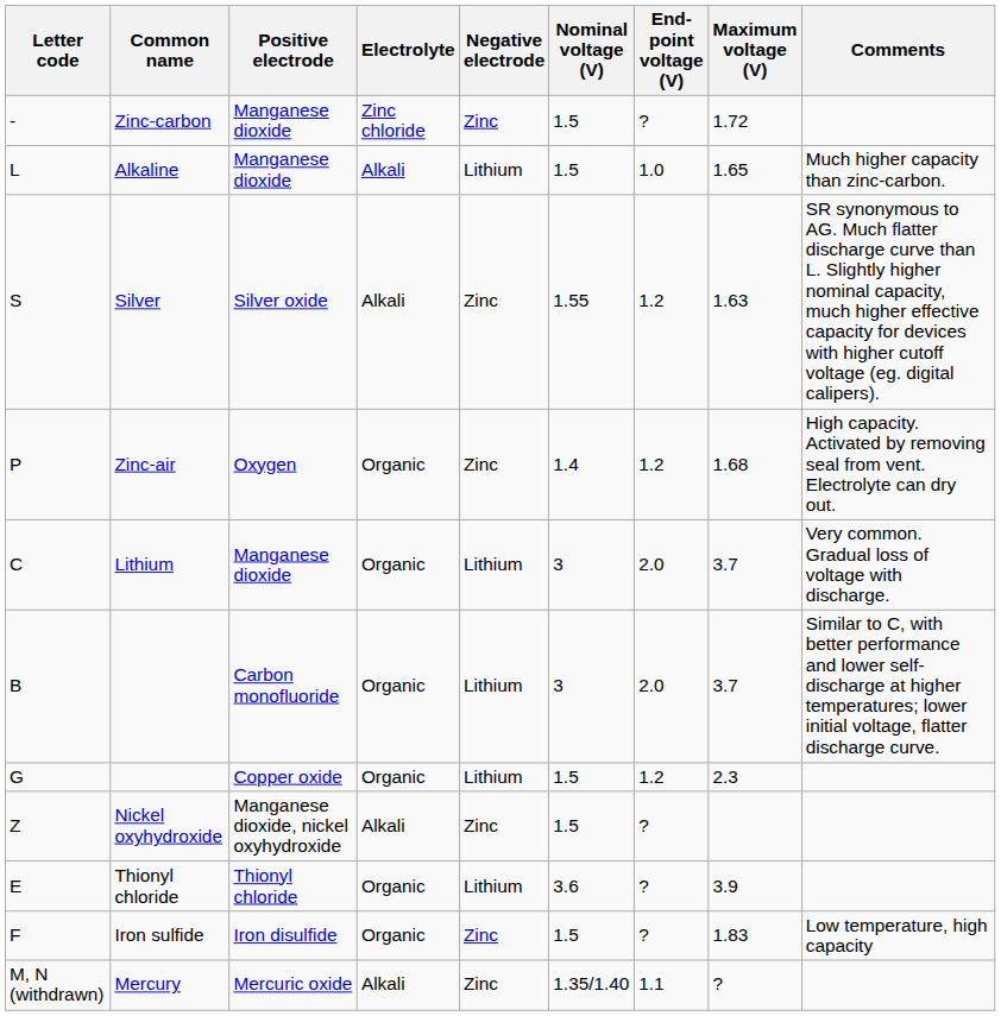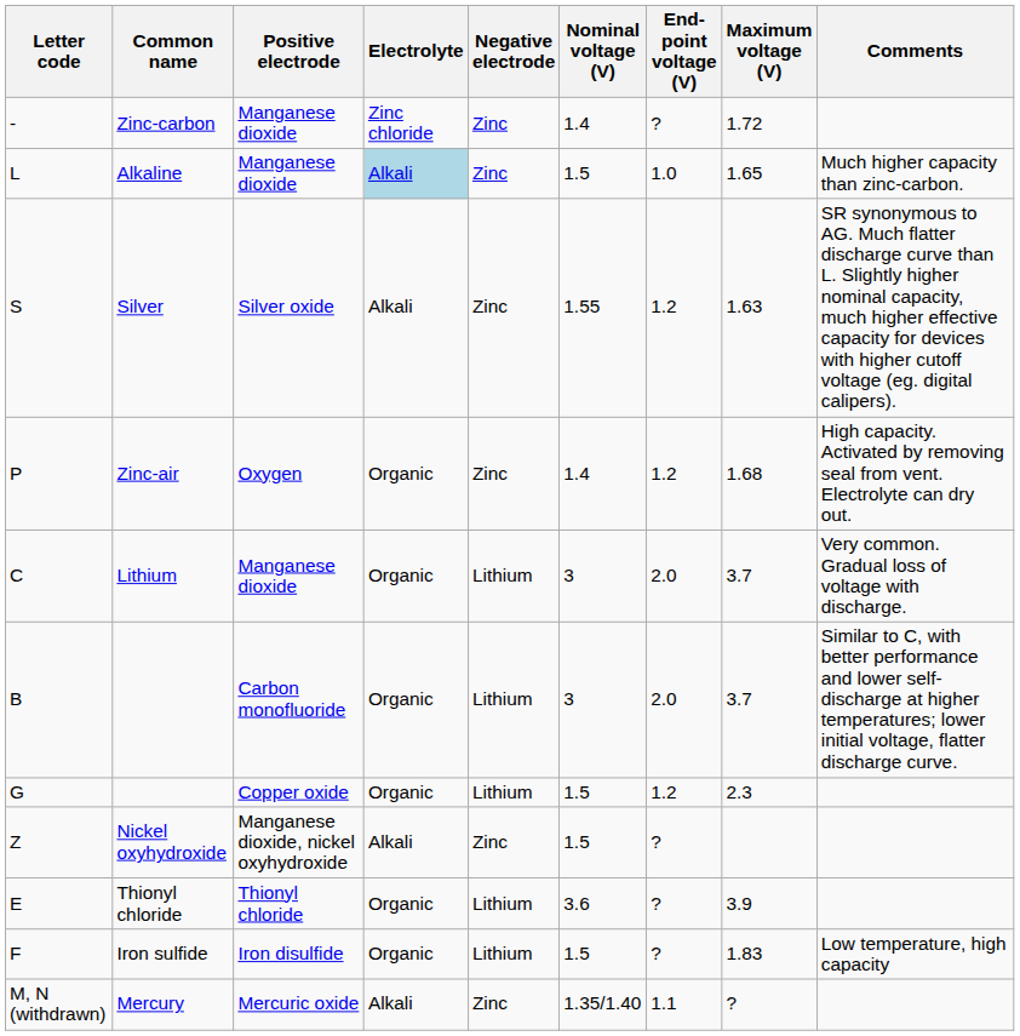Zinc-carbon | Nominal voltage (V): 1.5 -> 1.4
Alkaline | Electrolyte: no background -> lightblue background
Alkaline | Negative electrode: Lithium -> Zinc
Iron sulfide | Negative electrode: Zinc -> Lithium
